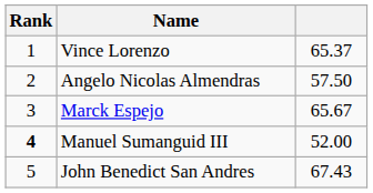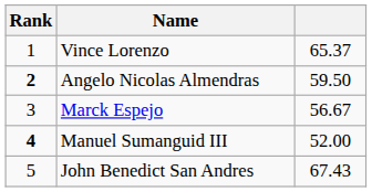Angelo Nicolas Almendras | Rank: normal -> bold
Angelo Nicolas Almendras | column 3: 57.50 -> 59.50
Marck Espejo | column 3: 65.67 -> 56.67
